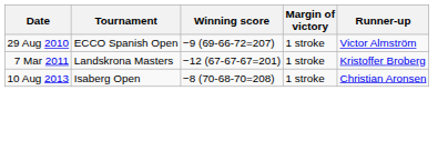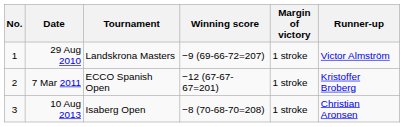+ column: No. | 1 | 2 | 3
29 Aug 2010 | Tournament: ECCO Spanish Open -> Landskrona Masters
7 Mar 2011 | Tournament: Landskrona Masters -> ECCO Spanish Open
